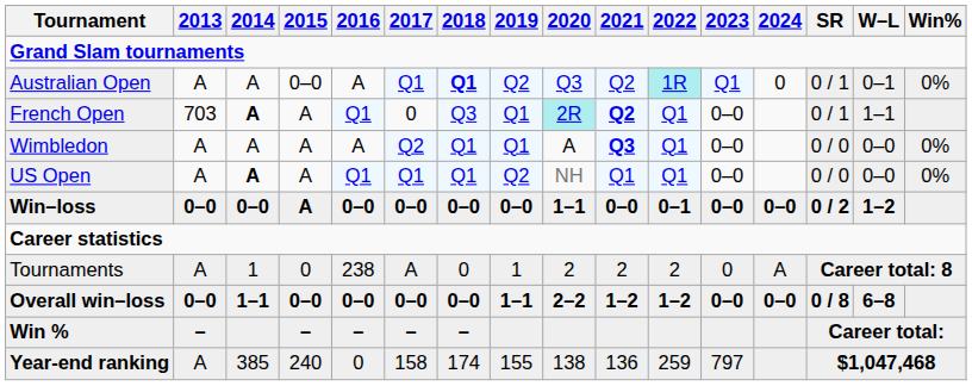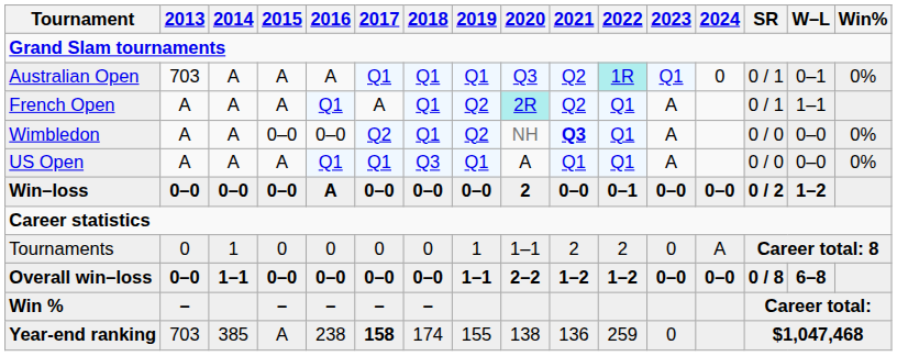Australian Open | 2013: A -> 703
Australian Open | 2015: 0–0 -> A
Australian Open | 2018: bold -> normal
Australian Open | 2019: Q2 -> Q1
French Open | 2013: 703 -> A
French Open | 2014: bold -> normal
French Open | 2017: 0 -> A
French Open | 2018: Q3 -> Q1
French Open | 2019: Q1 -> Q2
French Open | 2021: bold -> normal
French Open | 2023: 0–0 -> A
Wimbledon | 2015: A -> 0–0
Wimbledon | 2016: A -> 0–0
Wimbledon | 2019: Q1 -> Q2
Wimbledon | 2020: A -> NH
Wimbledon | 2023: 0–0 -> A
US Open | 2014: bold -> normal
US Open | 2018: Q1 -> Q3
US Open | 2019: Q2 -> Q1
US Open | 2020: NH -> A
US Open | 2023: 0–0 -> A
Win–loss | 2015: A -> 0–0
Win–loss | 2016: 0–0 -> A
Win–loss | 2020: 1–1 -> 2
Tournaments | 2013: A -> 0
Tournaments | 2016: 238 -> 0
Tournaments | 2017: A -> 0
Tournaments | 2020: 2 -> 1–1
Year-end ranking | 2013: A -> 703
Year-end ranking | 2015: 240 -> A
Year-end ranking | 2016: 0 -> 238
Year-end ranking | 2017: normal -> bold
Year-end ranking | 2023: 797 -> 0
